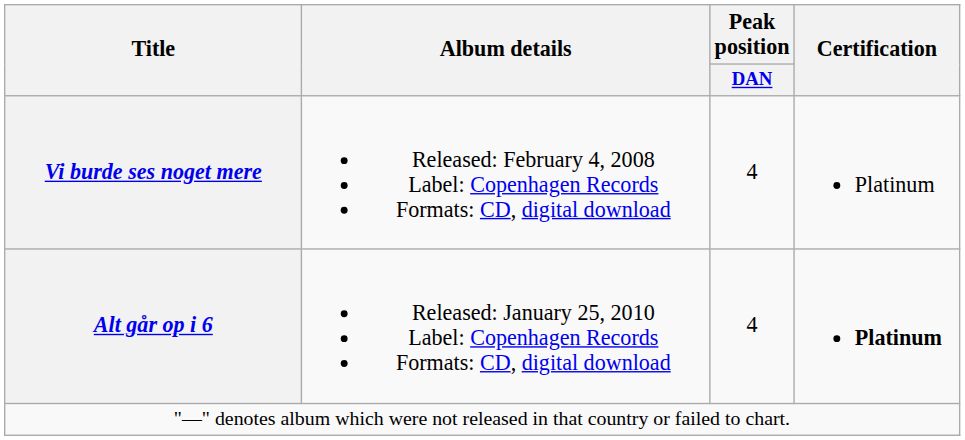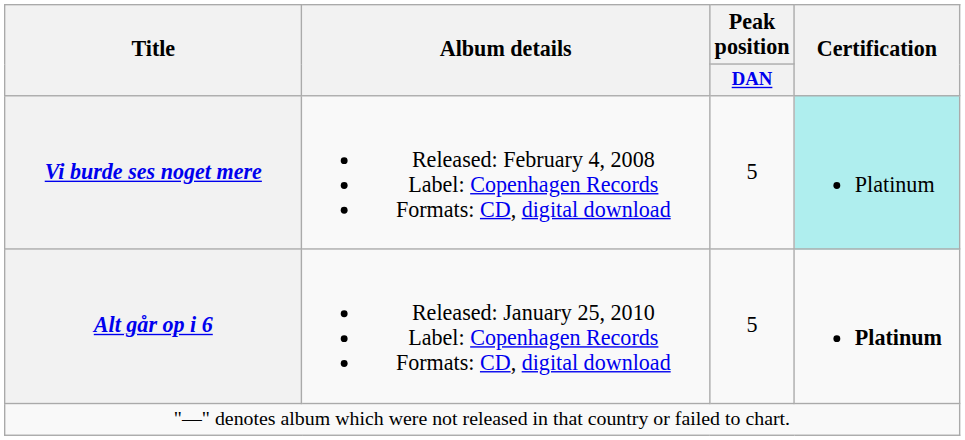Vi burde ses noget mere | Peak position / DAN: 4 -> 5
Vi burde ses noget mere | Certification: no background -> paleturquoise background
Alt går op i 6 | Peak position / DAN: 4 -> 5
